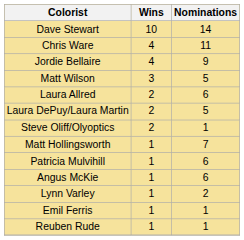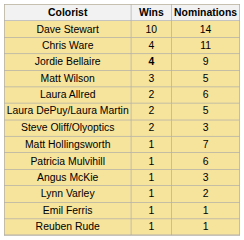Jordie Bellaire | Wins: normal -> bold
Steve Oliff/Olyoptics | Nominations: 1 -> 3
Angus McKie | Nominations: 6 -> 3
